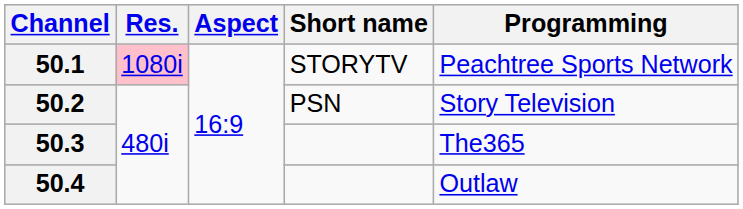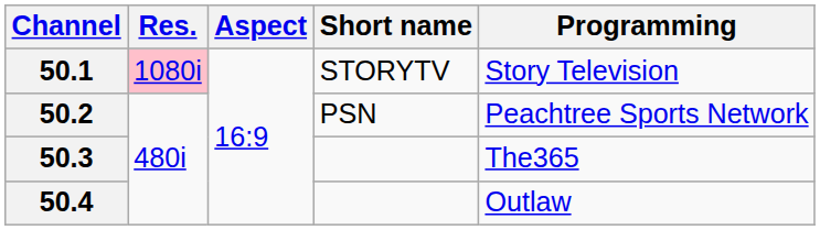50.1 | Programming: Peachtree Sports Network -> Story Television
50.2 | Programming: Story Television -> Peachtree Sports Network
